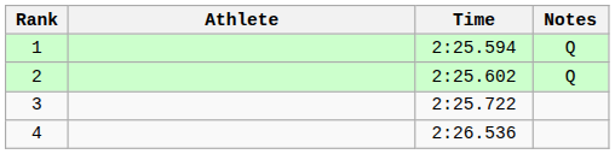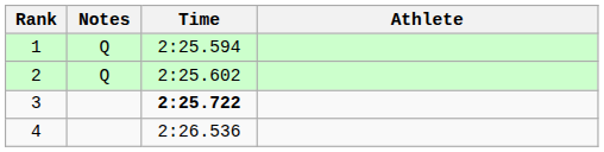columns swapped: Athlete <-> Notes
3 | Time: normal -> bold
